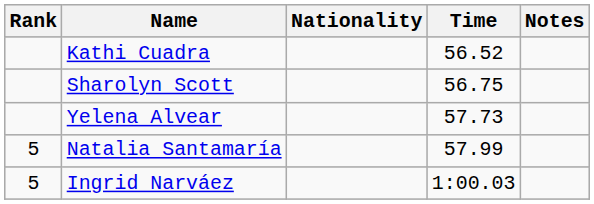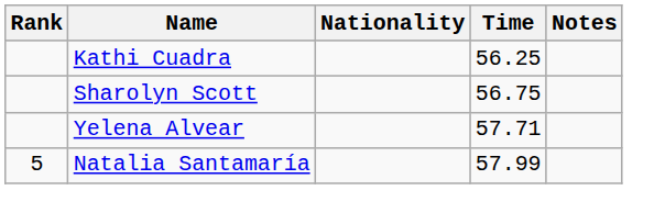Kathi Cuadra | Time: 56.52 -> 56.25
Yelena Alvear | Time: 57.73 -> 57.71
- row: 5 | Ingrid Narváez | 1:00.03
